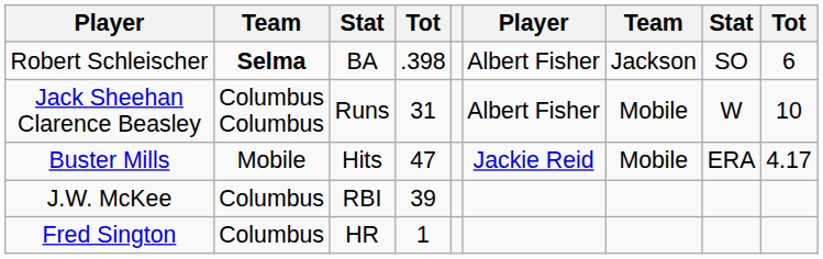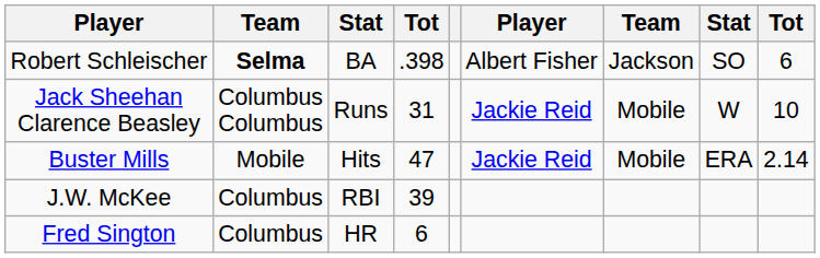Jack Sheehan Clarence Beasley | column 6: Albert Fisher -> Jackie Reid
Buster Mills | column 9: 4.17 -> 2.14
Fred Sington | column 4: 1 -> 6
